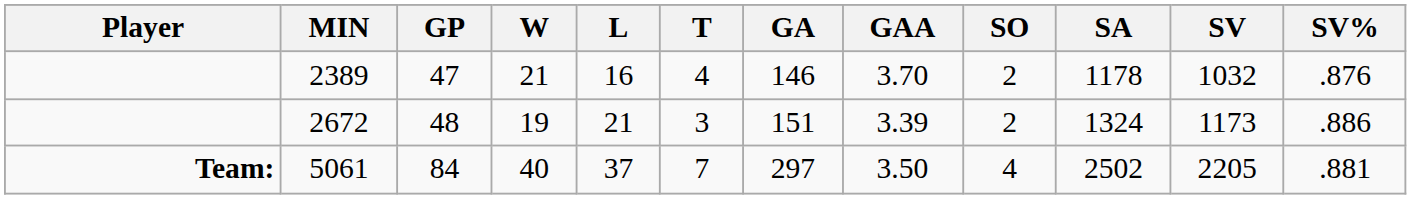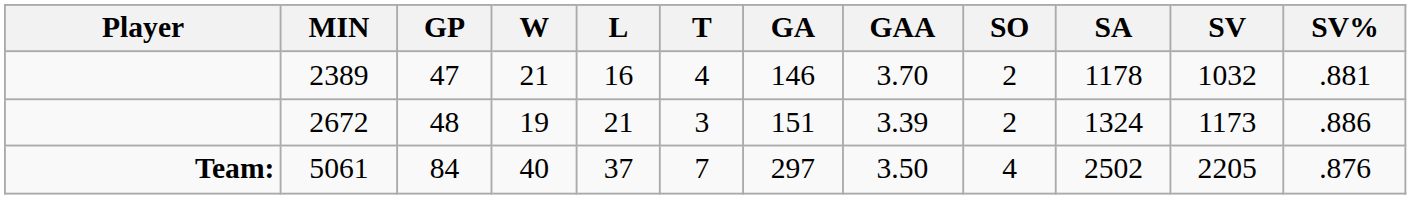2389 | SV%: .876 -> .881
5061 | SV%: .881 -> .876
